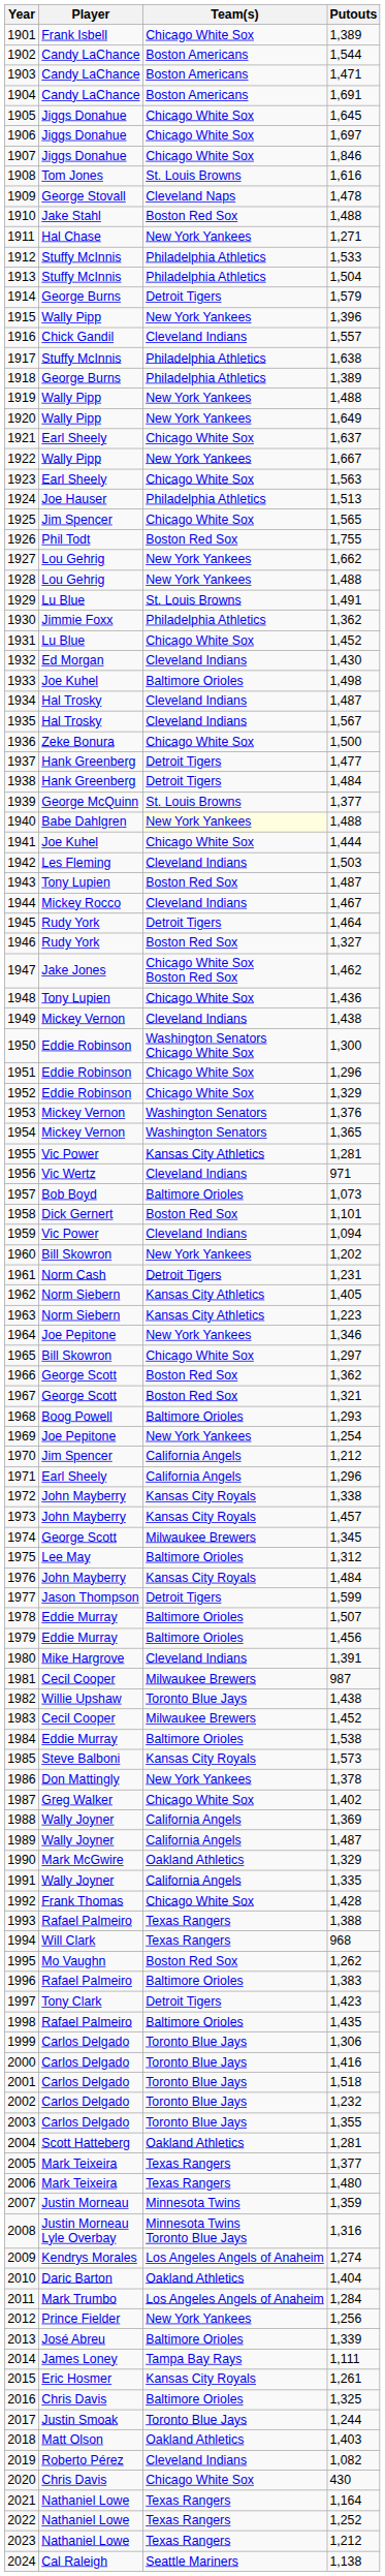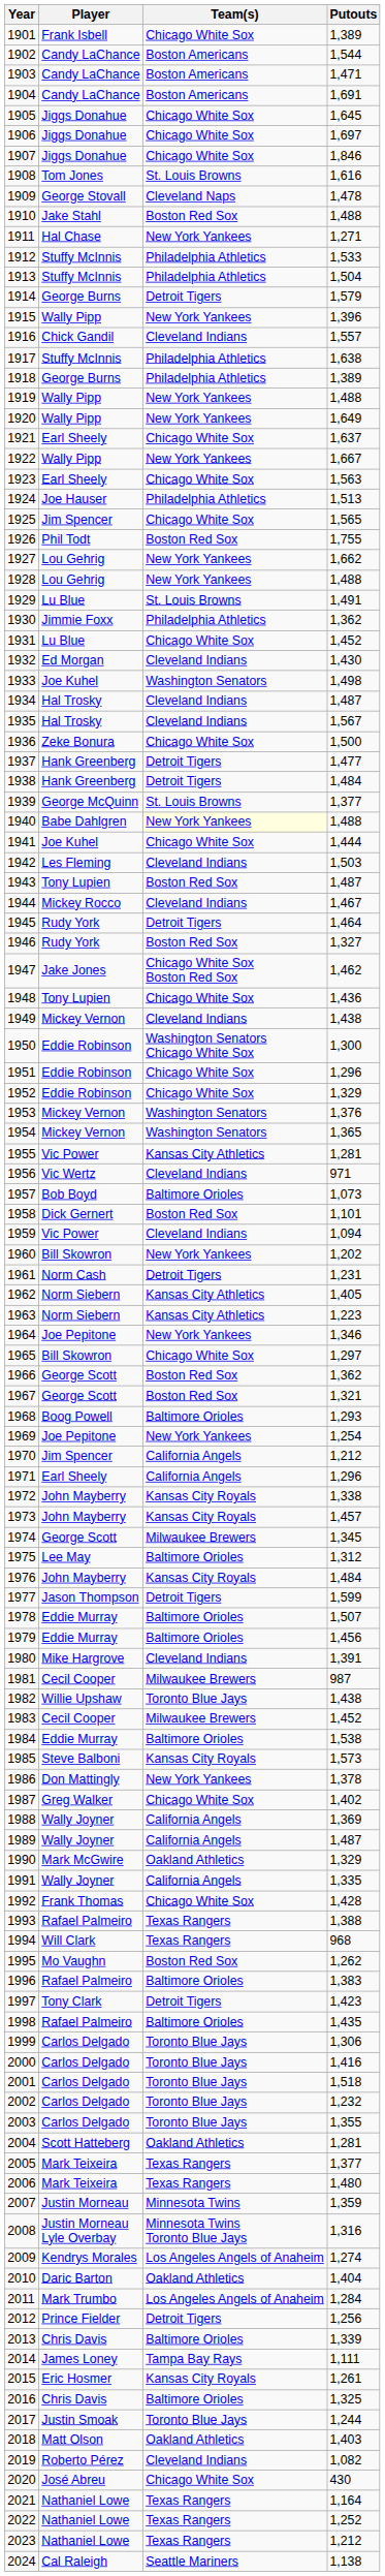1933 | Team(s): Baltimore Orioles -> Washington Senators
2012 | Team(s): New York Yankees -> Detroit Tigers
2013 | Player: José Abreu -> Chris Davis
2020 | Player: Chris Davis -> José Abreu
